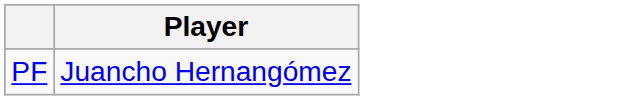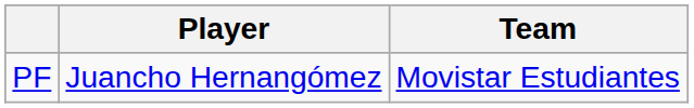+ column: Team | Movistar Estudiantes
